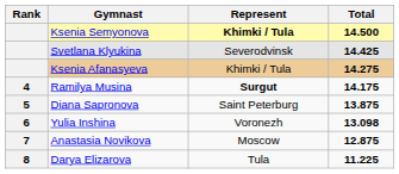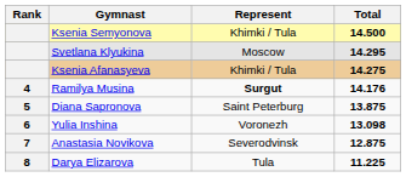Ksenia Semyonova | Represent: bold -> normal
Svetlana Klyukina | Represent: Severodvinsk -> Moscow
Svetlana Klyukina | Total: 14.425 -> 14.295
Ramilya Musina | Total: 14.175 -> 14.176
Anastasia Novikova | Represent: Moscow -> Severodvinsk
